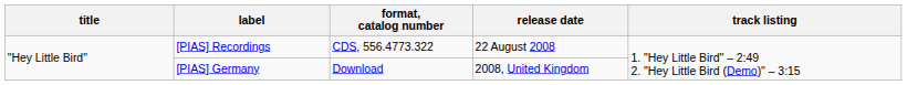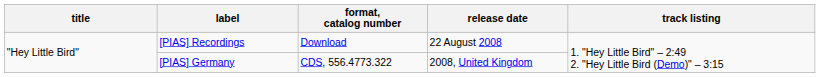[PIAS] Recordings | format, catalog number: CDS, 556.4773.322 -> Download
[PIAS] Germany | format, catalog number: Download -> CDS, 556.4773.322
